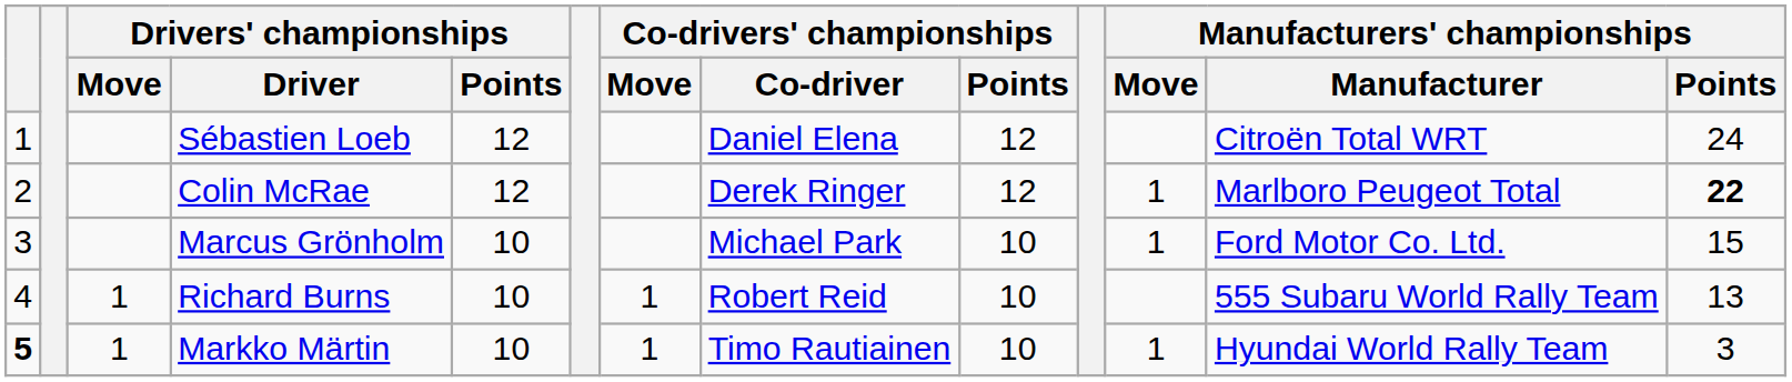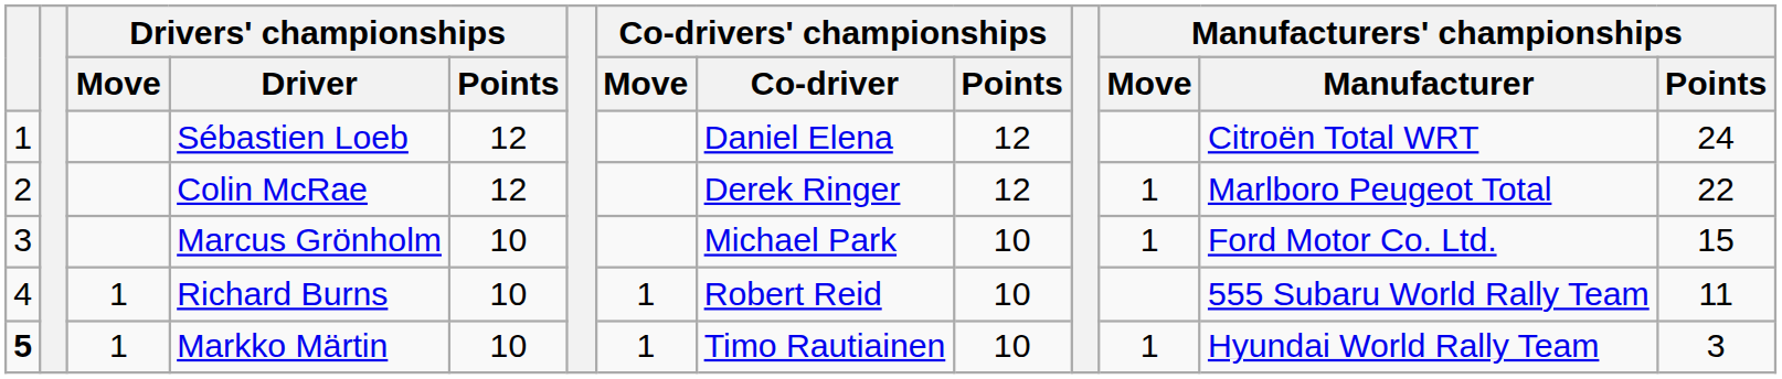Colin McRae | Manufacturers' championships / Points: bold -> normal
Richard Burns | Manufacturers' championships / Points: 13 -> 11
